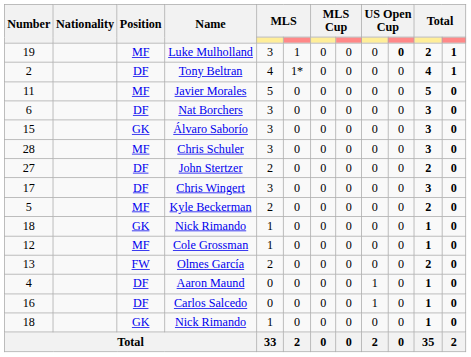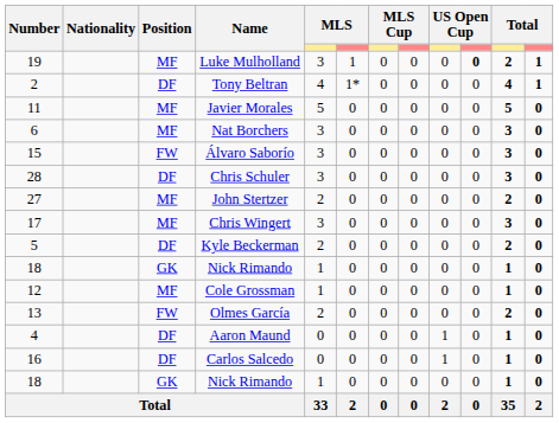Nat Borchers | Position: DF -> MF
Álvaro Saborío | Position: GK -> FW
Chris Schuler | Position: MF -> DF
John Stertzer | Position: DF -> MF
Chris Wingert | Position: DF -> MF
Kyle Beckerman | Position: MF -> DF
